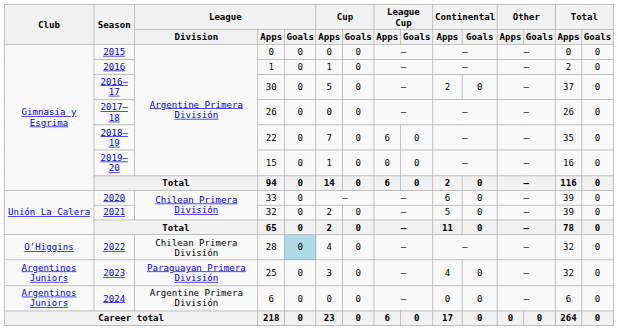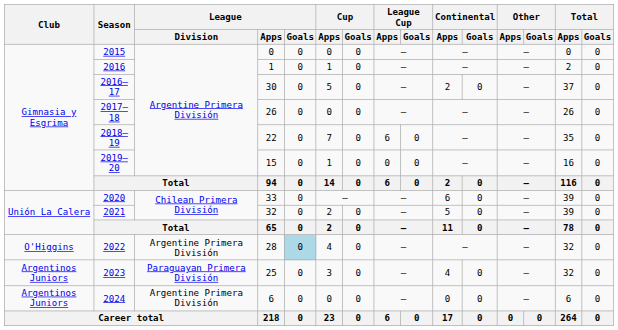2022 | League / Division: Chilean Primera División -> Argentine Primera División
